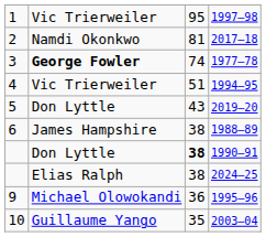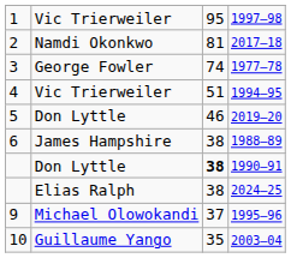1977–78 | column 2: bold -> normal
2019–20 | column 3: 43 -> 46
1995–96 | column 3: 36 -> 37
